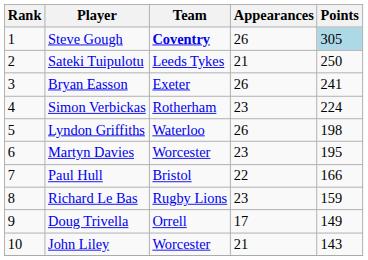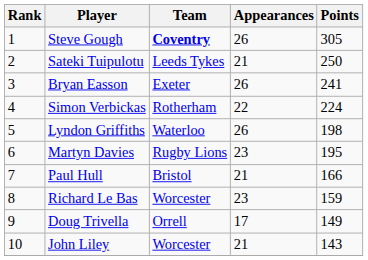Steve Gough | Points: lightblue background -> no background
Simon Verbickas | Appearances: 23 -> 22
Martyn Davies | Team: Worcester -> Rugby Lions
Paul Hull | Appearances: 22 -> 21
Richard Le Bas | Team: Rugby Lions -> Worcester
